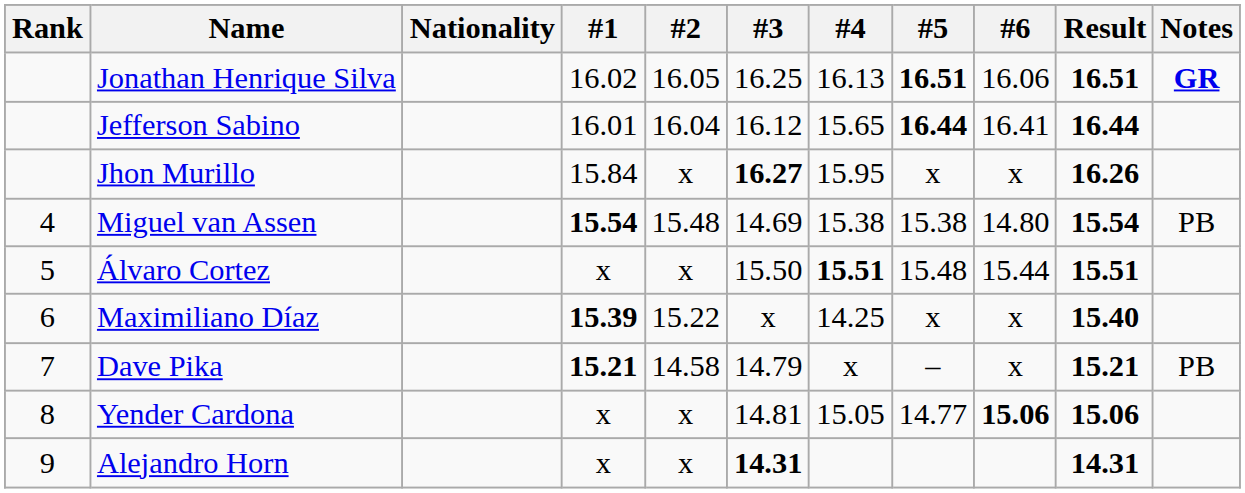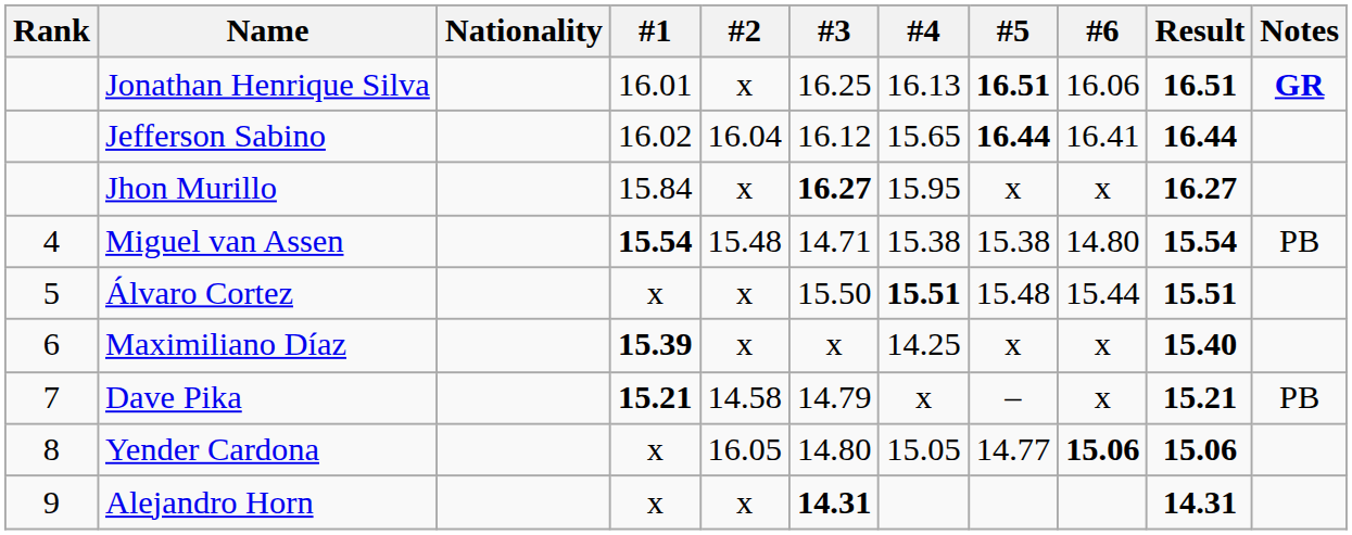Jonathan Henrique Silva | #1: 16.02 -> 16.01
Jonathan Henrique Silva | #2: 16.05 -> x
Jefferson Sabino | #1: 16.01 -> 16.02
Jhon Murillo | Result: 16.26 -> 16.27
Miguel van Assen | #3: 14.69 -> 14.71
Maximiliano Díaz | #2: 15.22 -> x
Yender Cardona | #2: x -> 16.05
Yender Cardona | #3: 14.81 -> 14.80
